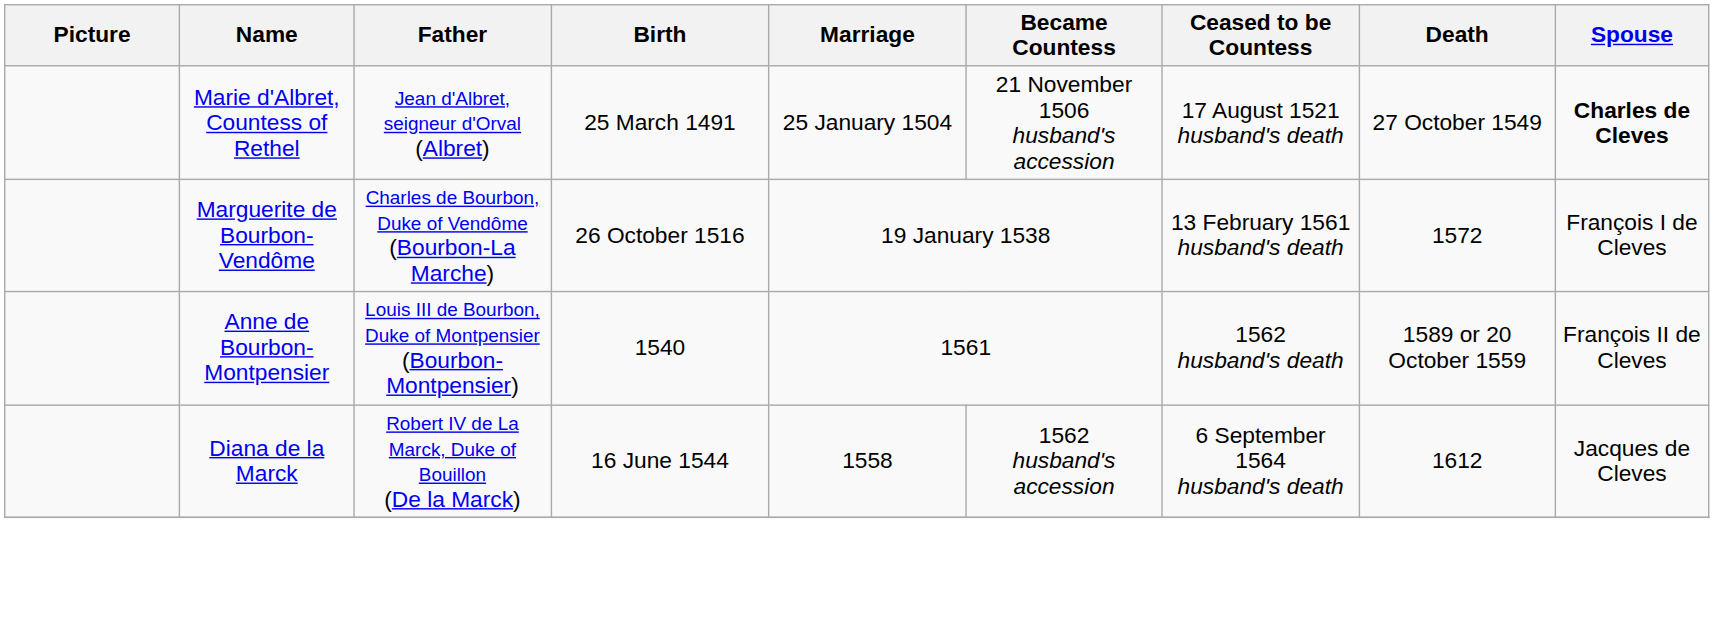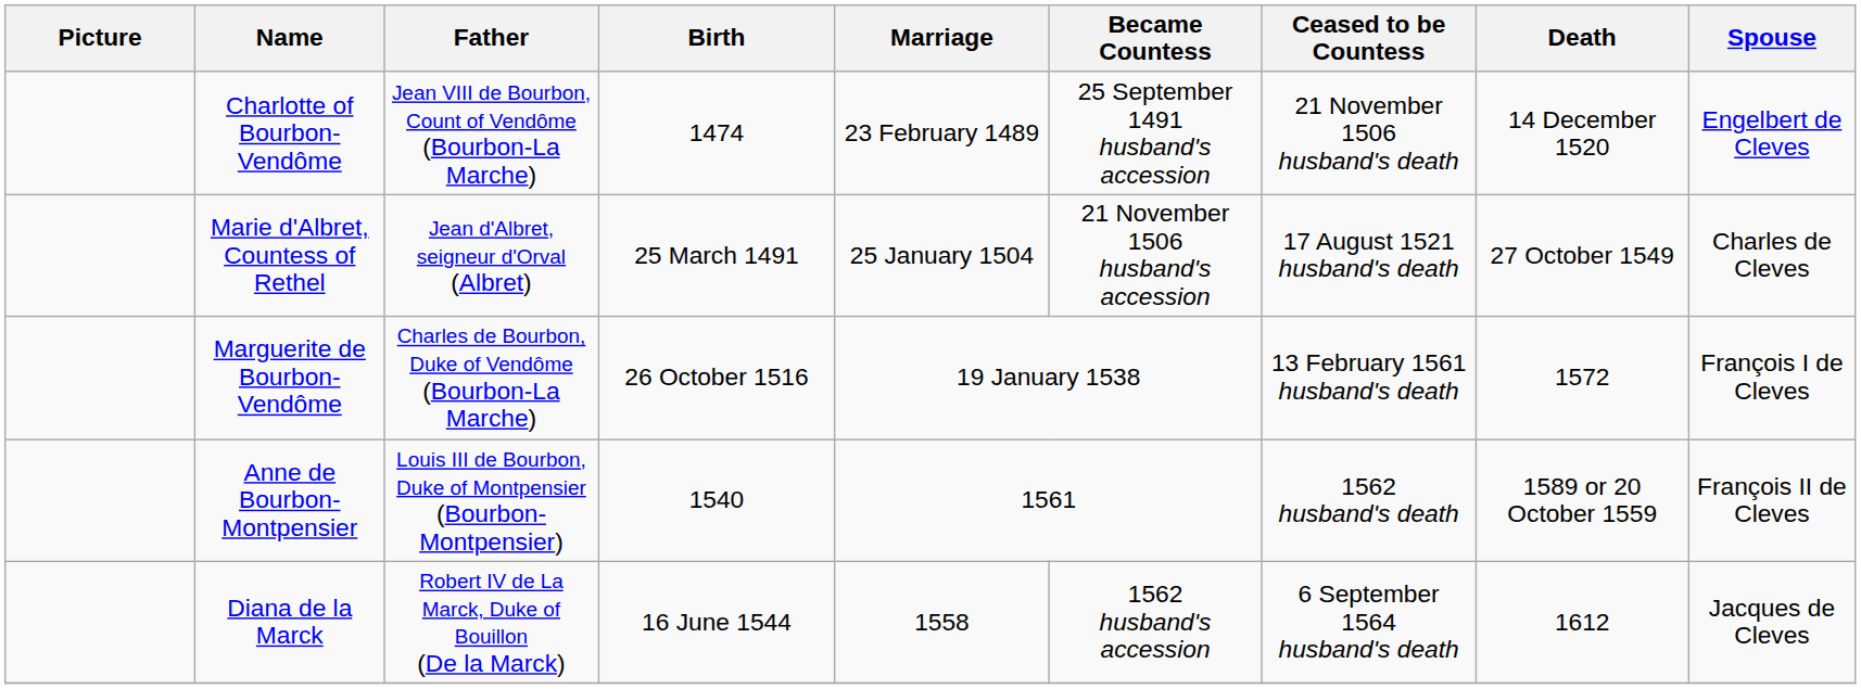+ row: Charlotte of Bourbon-Vendôme | Jean VIII de Bourbon, Count of Vendôme (Bourbon-La Marche) | 1474 | 23 February 1489 | 25 September 1491 husband's accession | 21 November 1506 husband's death | 14 December 1520 | Engelbert de Cleves
Marie d'Albret, Countess of Rethel | Spouse: bold -> normal
